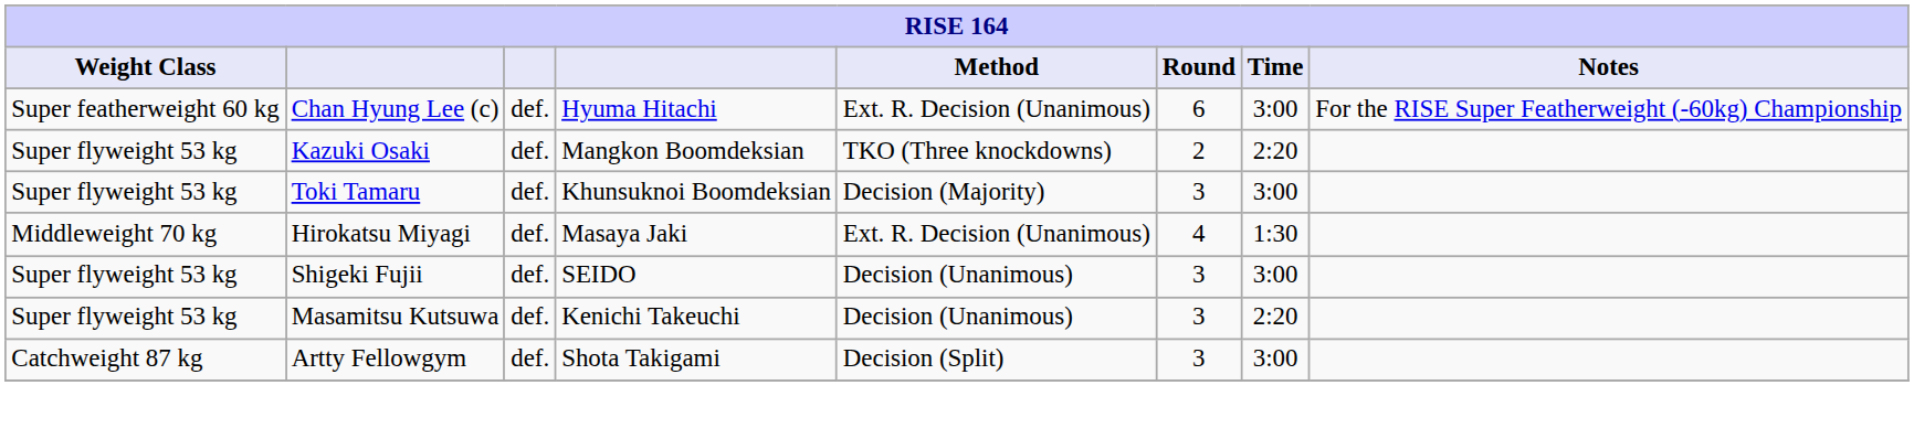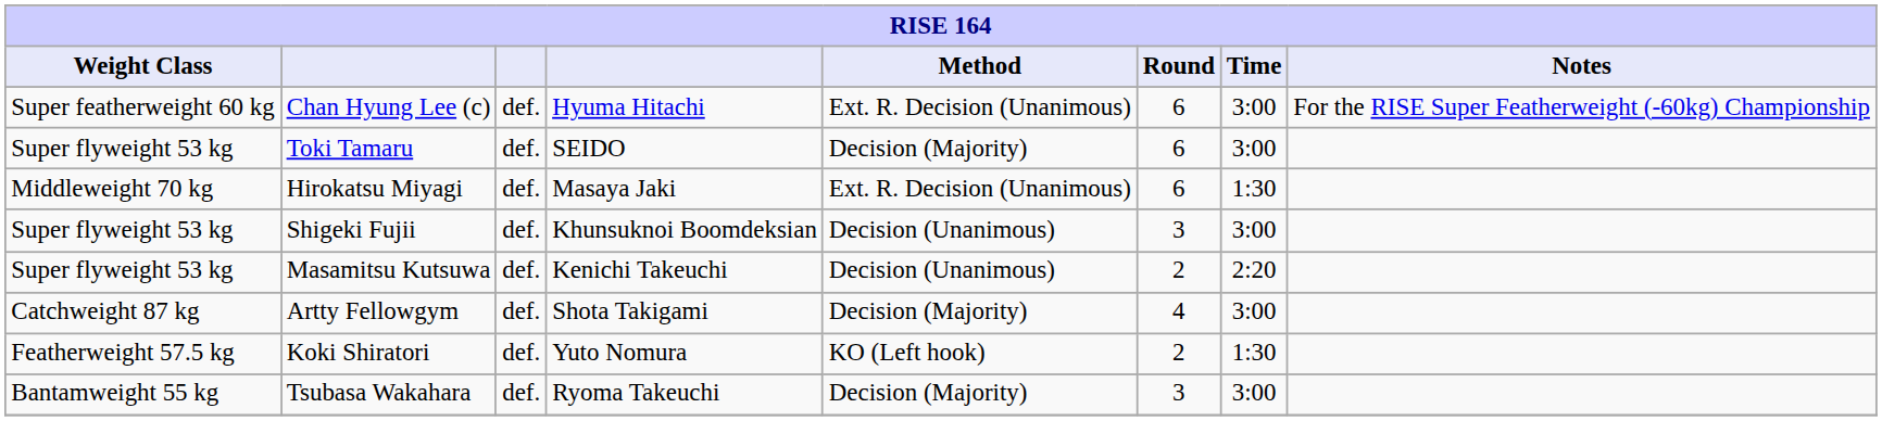- row: Super flyweight 53 kg | Kazuki Osaki | def. | Mangkon Boomdeksian | TKO (Three knockdowns) | 2 | 2:20
Toki Tamaru | column 4: Khunsuknoi Boomdeksian -> SEIDO
Toki Tamaru | Round: 3 -> 6
Hirokatsu Miyagi | Round: 4 -> 6
Shigeki Fujii | column 4: SEIDO -> Khunsuknoi Boomdeksian
Masamitsu Kutsuwa | Round: 3 -> 2
Artty Fellowgym | Method: Decision (Split) -> Decision (Majority)
Artty Fellowgym | Round: 3 -> 4
+ row: Featherweight 57.5 kg | Koki Shiratori | def. | Yuto Nomura | KO (Left hook) | 2 | 1:30
+ row: Bantamweight 55 kg | Tsubasa Wakahara | def. | Ryoma Takeuchi | Decision (Majority) | 3 | 3:00
